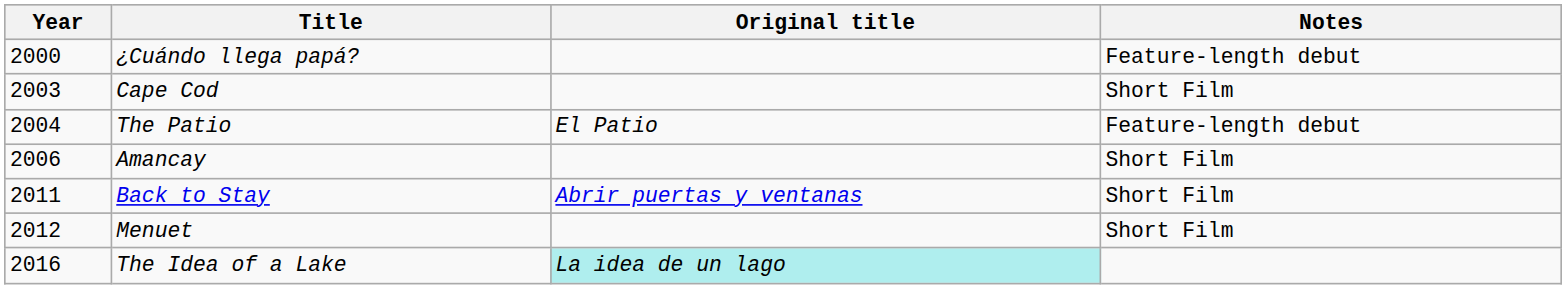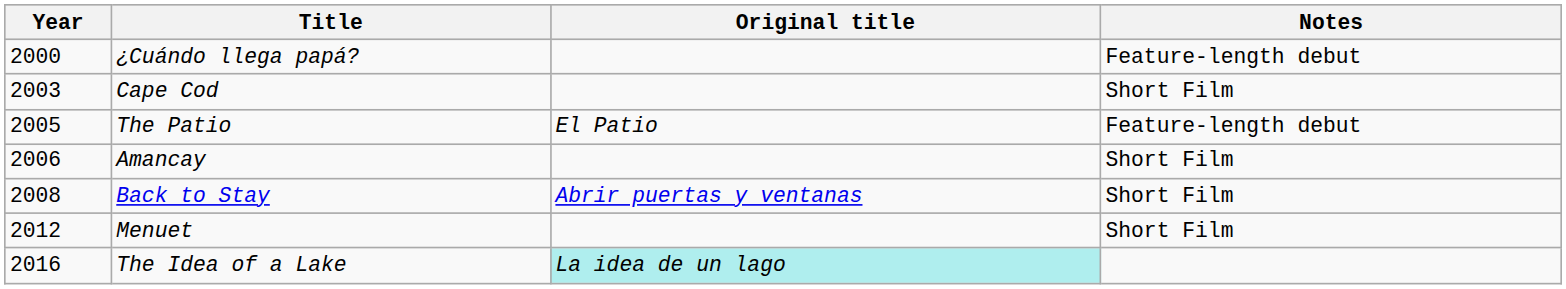The Patio | Year: 2004 -> 2005
Back to Stay | Year: 2011 -> 2008
